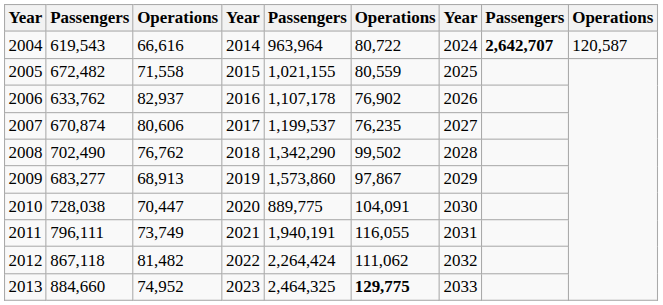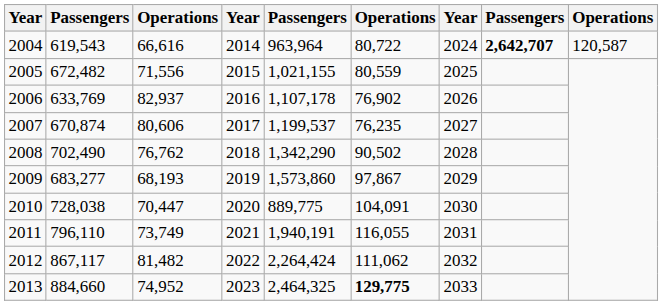2005 | column 3: 71,558 -> 71,556
2006 | column 2: 633,762 -> 633,769
2008 | column 6: 99,502 -> 90,502
2009 | column 3: 68,913 -> 68,193
2011 | column 2: 796,111 -> 796,110
2012 | column 2: 867,118 -> 867,117
